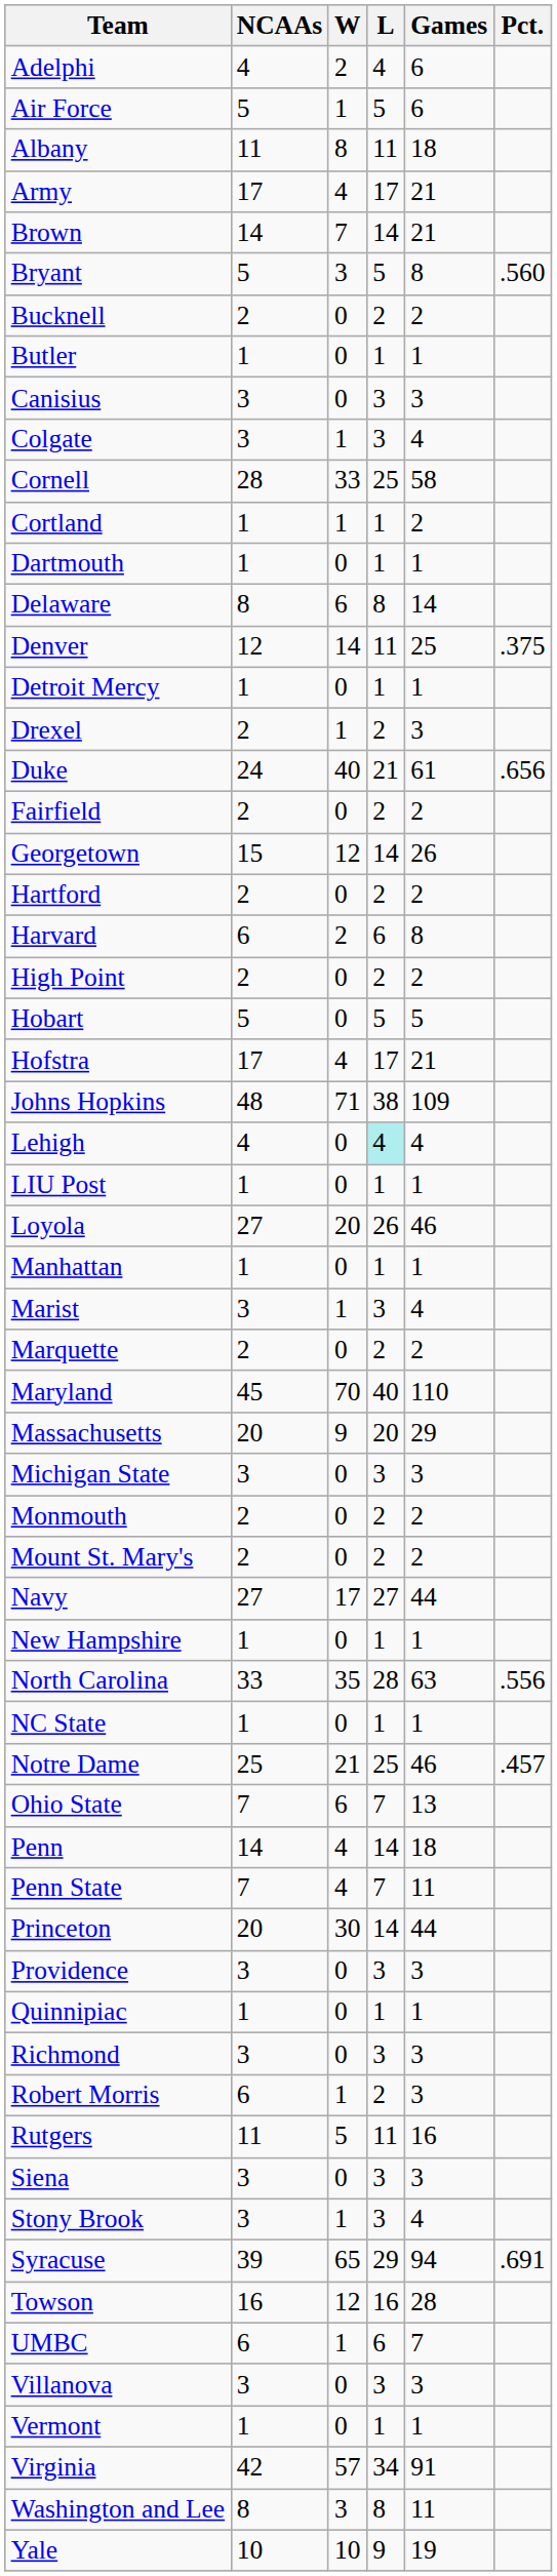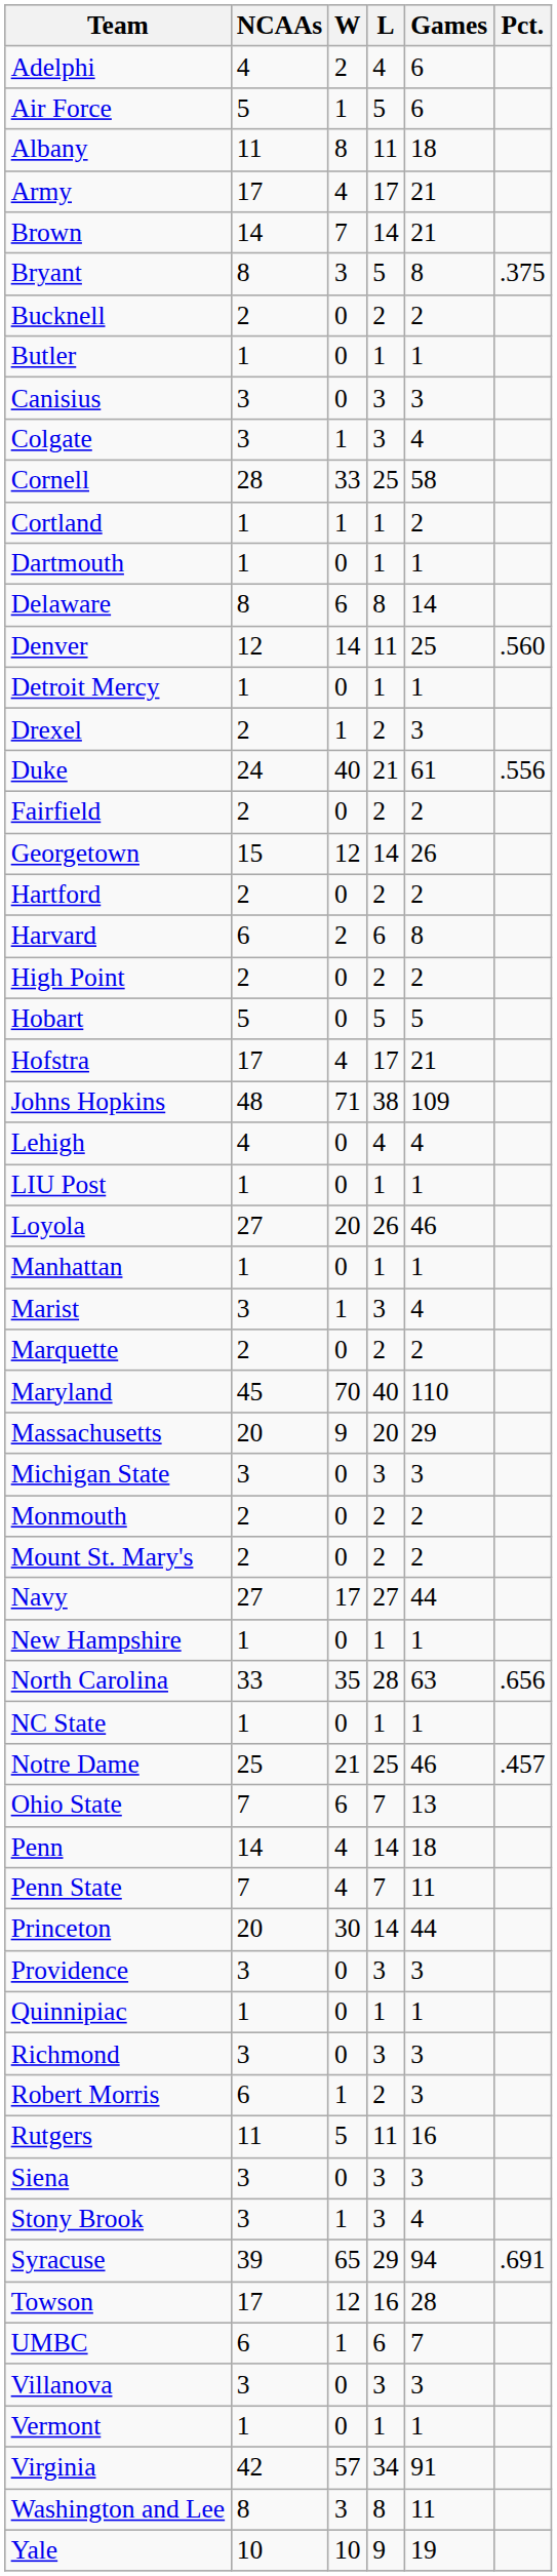Bryant | NCAAs: 5 -> 8
Bryant | Pct.: .560 -> .375
Denver | Pct.: .375 -> .560
Duke | Pct.: .656 -> .556
Lehigh | L: paleturquoise background -> no background
North Carolina | Pct.: .556 -> .656
Towson | NCAAs: 16 -> 17
